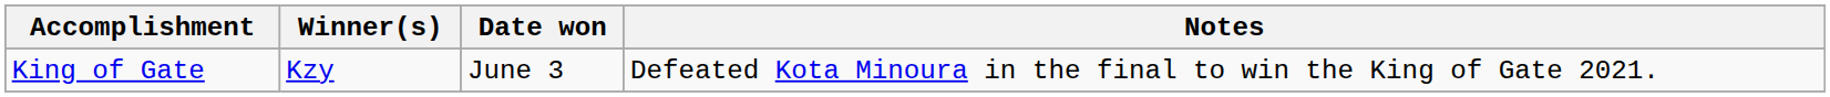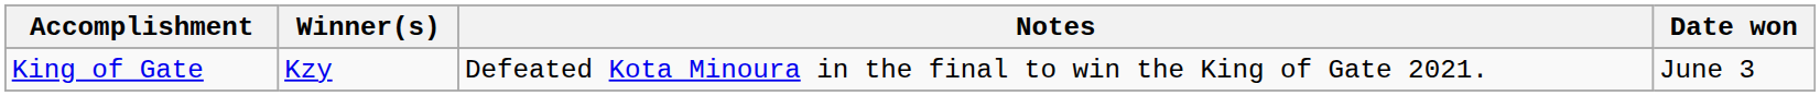columns swapped: Date won <-> Notes
